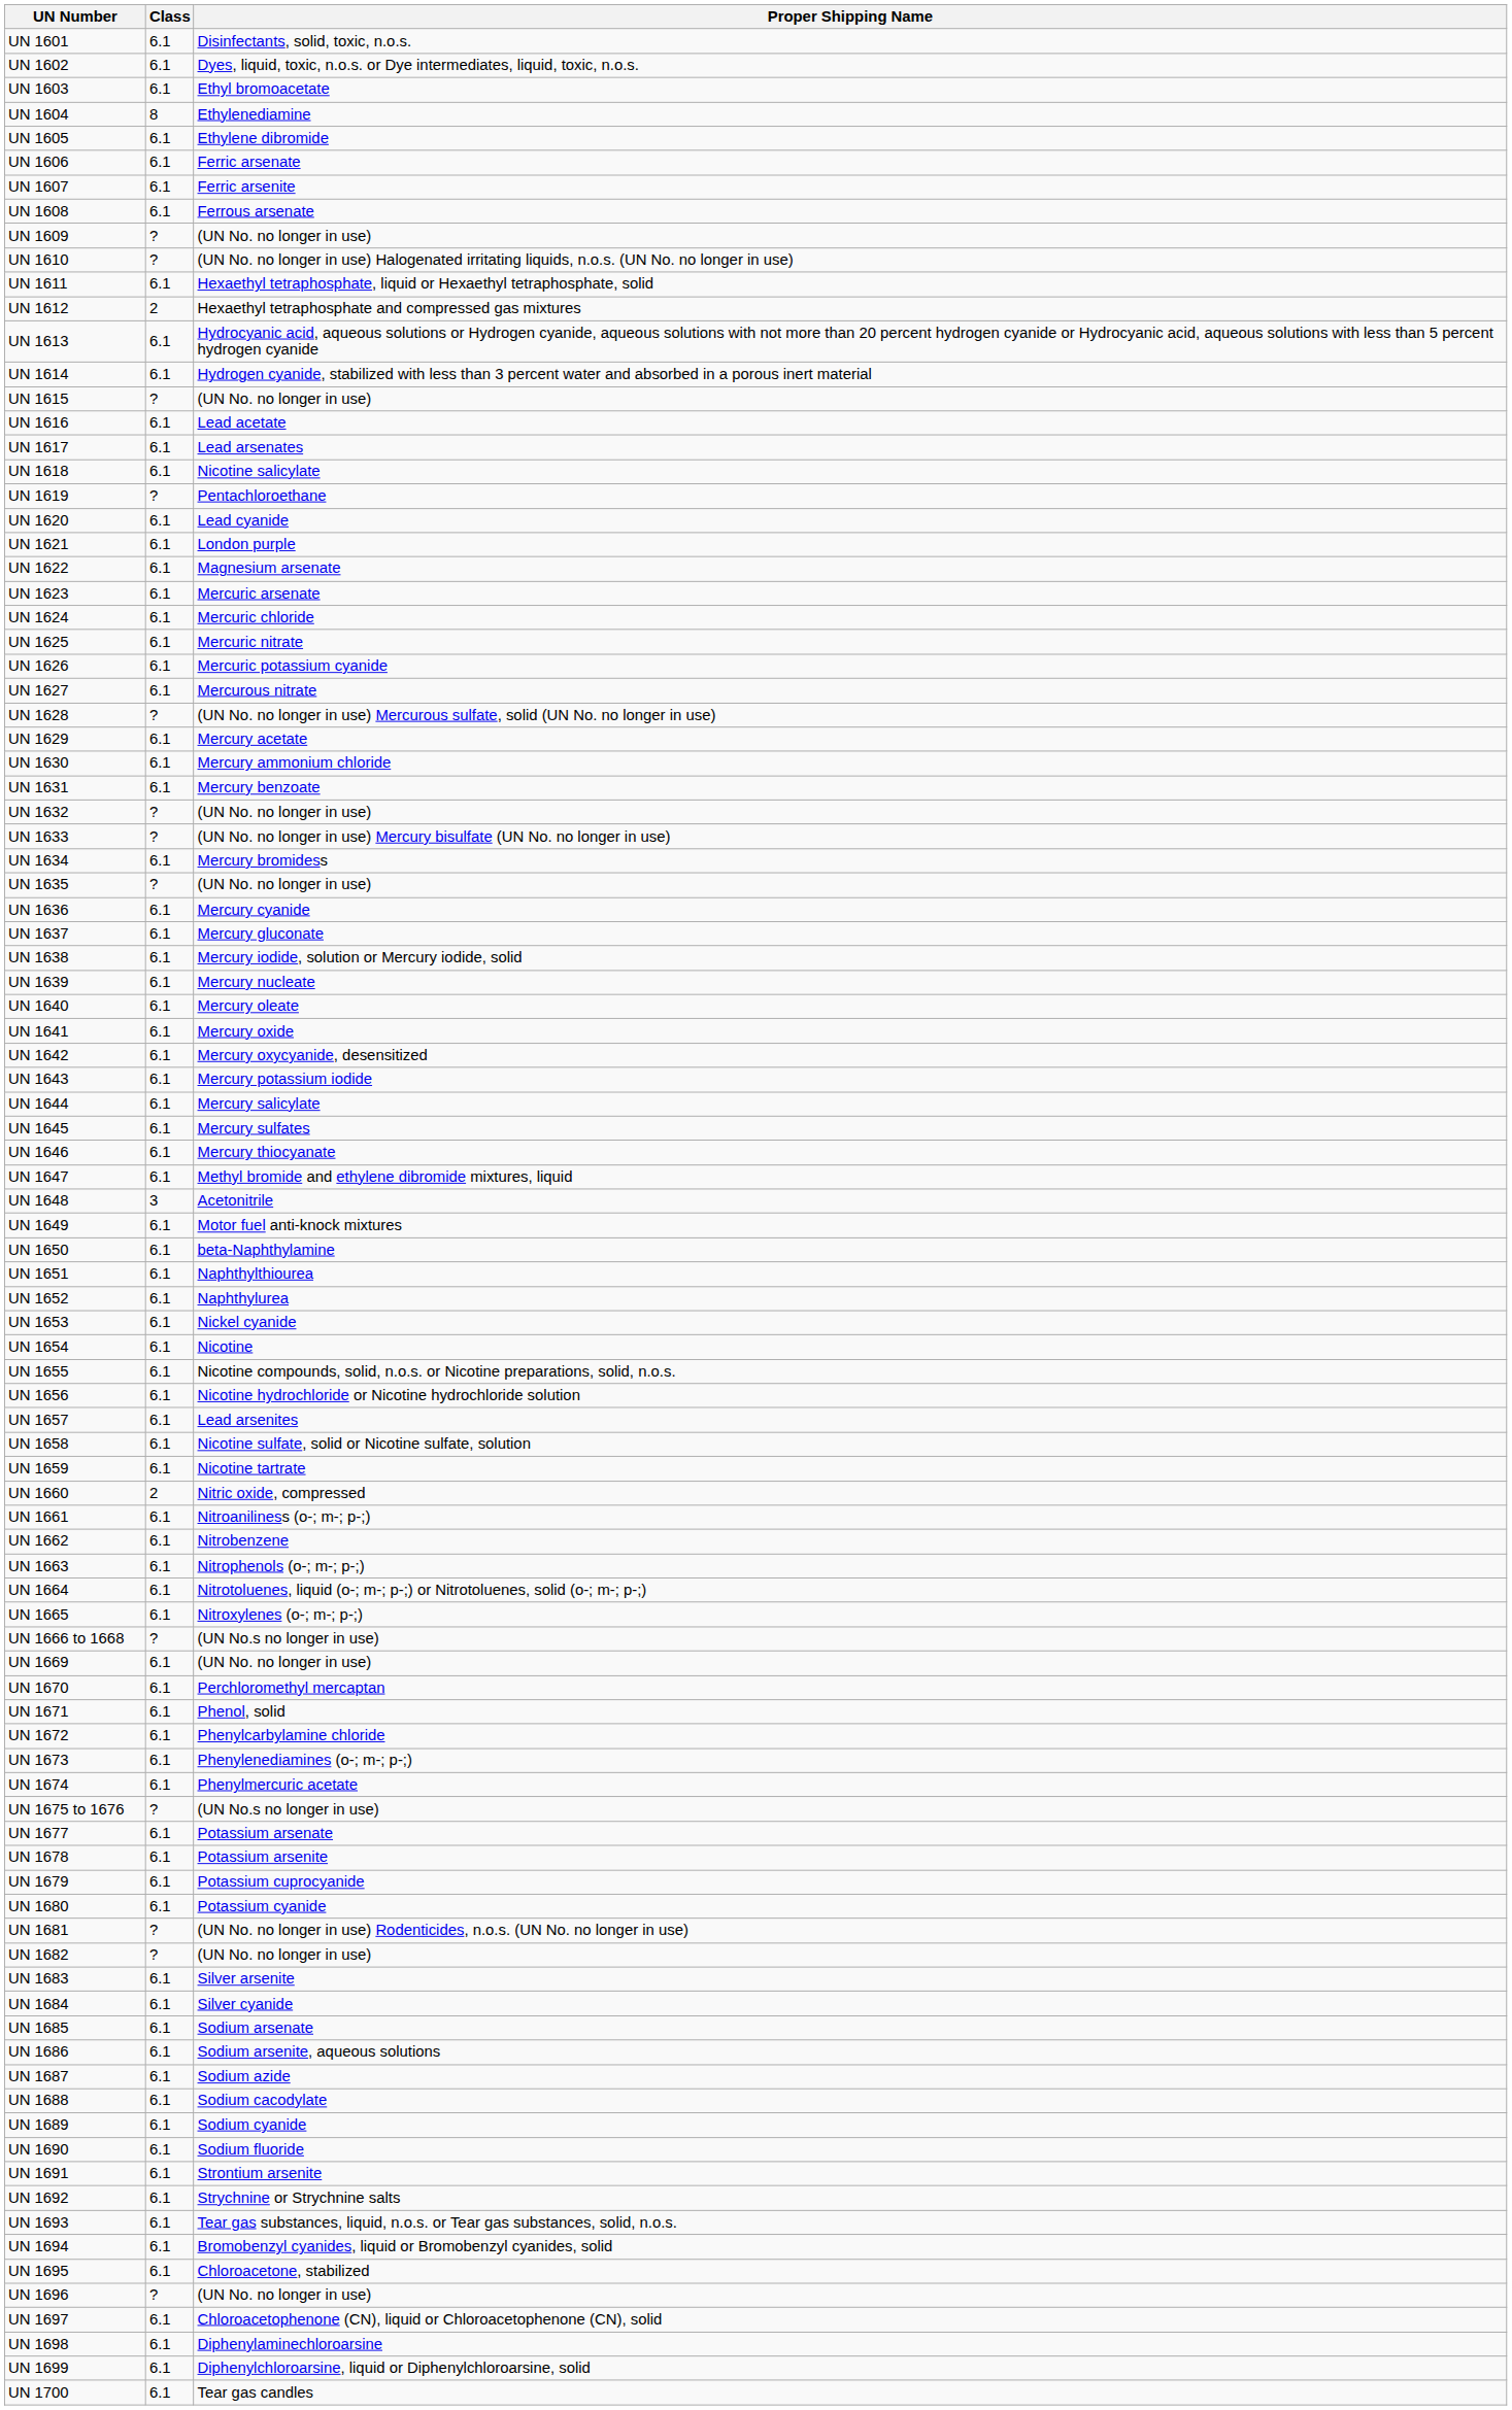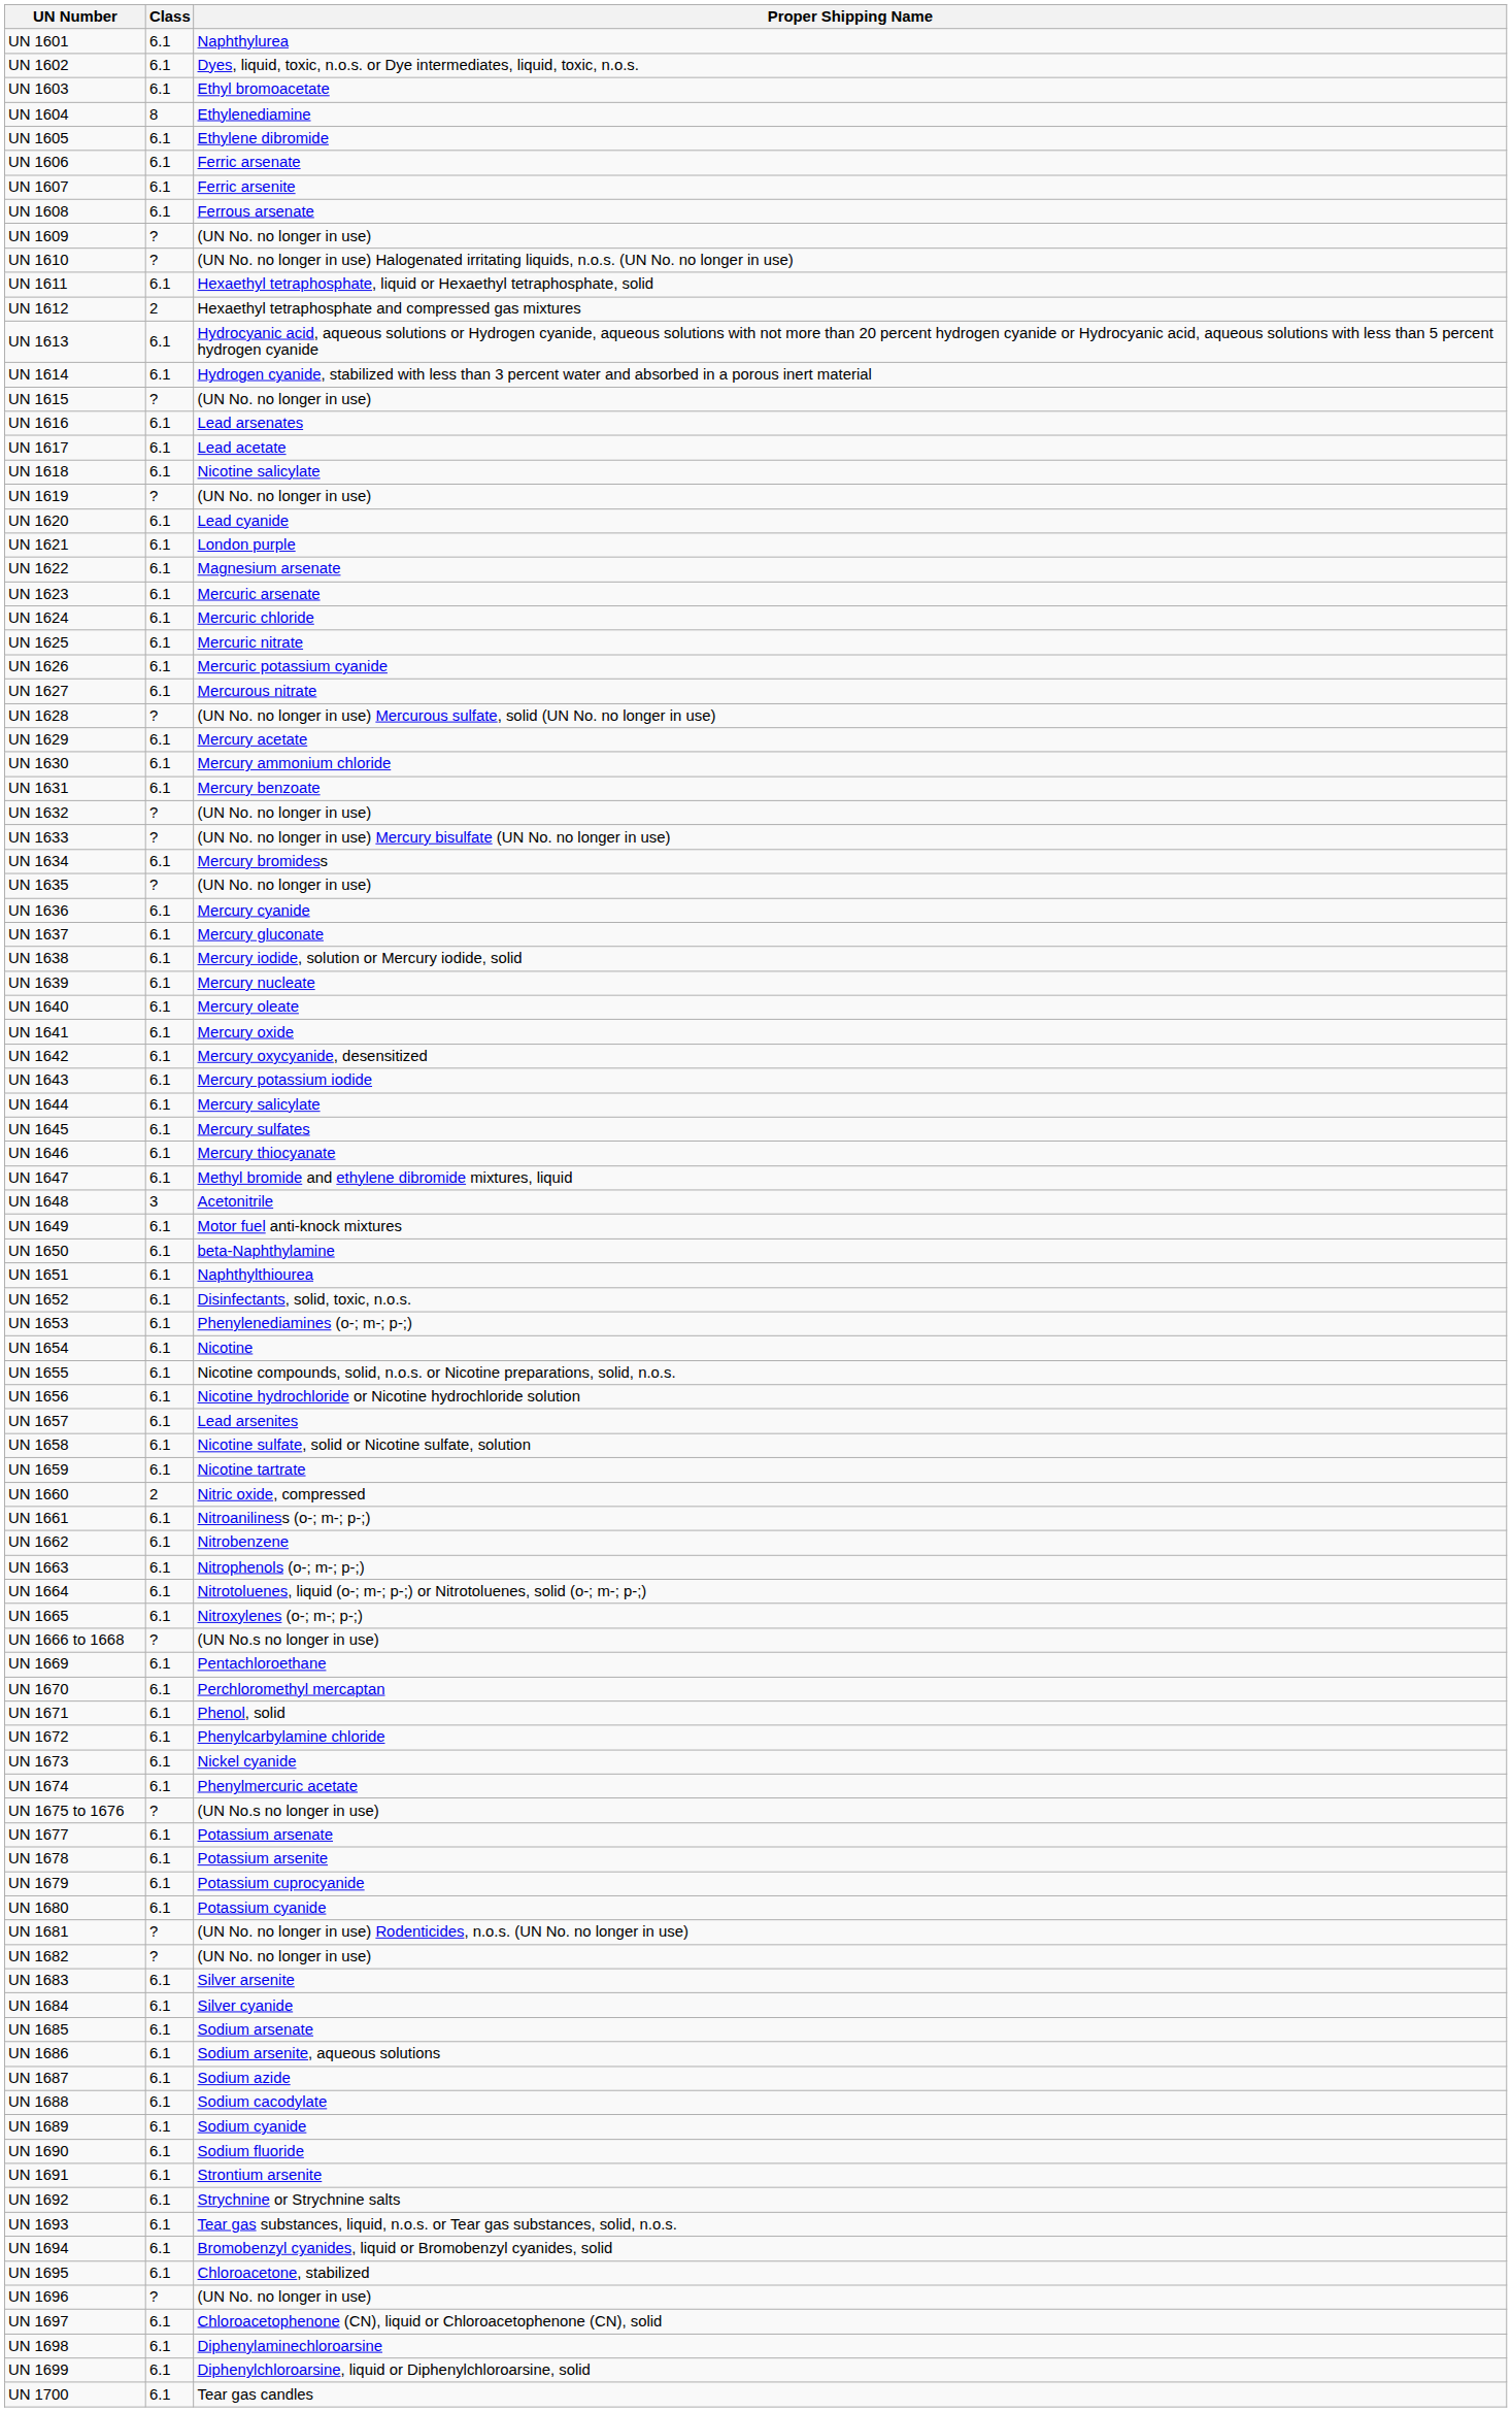UN 1601 | Proper Shipping Name: Disinfectants, solid, toxic, n.o.s. -> Naphthylurea
UN 1616 | Proper Shipping Name: Lead acetate -> Lead arsenates
UN 1617 | Proper Shipping Name: Lead arsenates -> Lead acetate
UN 1619 | Proper Shipping Name: Pentachloroethane -> (UN No. no longer in use)
UN 1652 | Proper Shipping Name: Naphthylurea -> Disinfectants, solid, toxic, n.o.s.
UN 1653 | Proper Shipping Name: Nickel cyanide -> Phenylenediamines (o-; m-; p-;)
UN 1669 | Proper Shipping Name: (UN No. no longer in use) -> Pentachloroethane
UN 1673 | Proper Shipping Name: Phenylenediamines (o-; m-; p-;) -> Nickel cyanide
